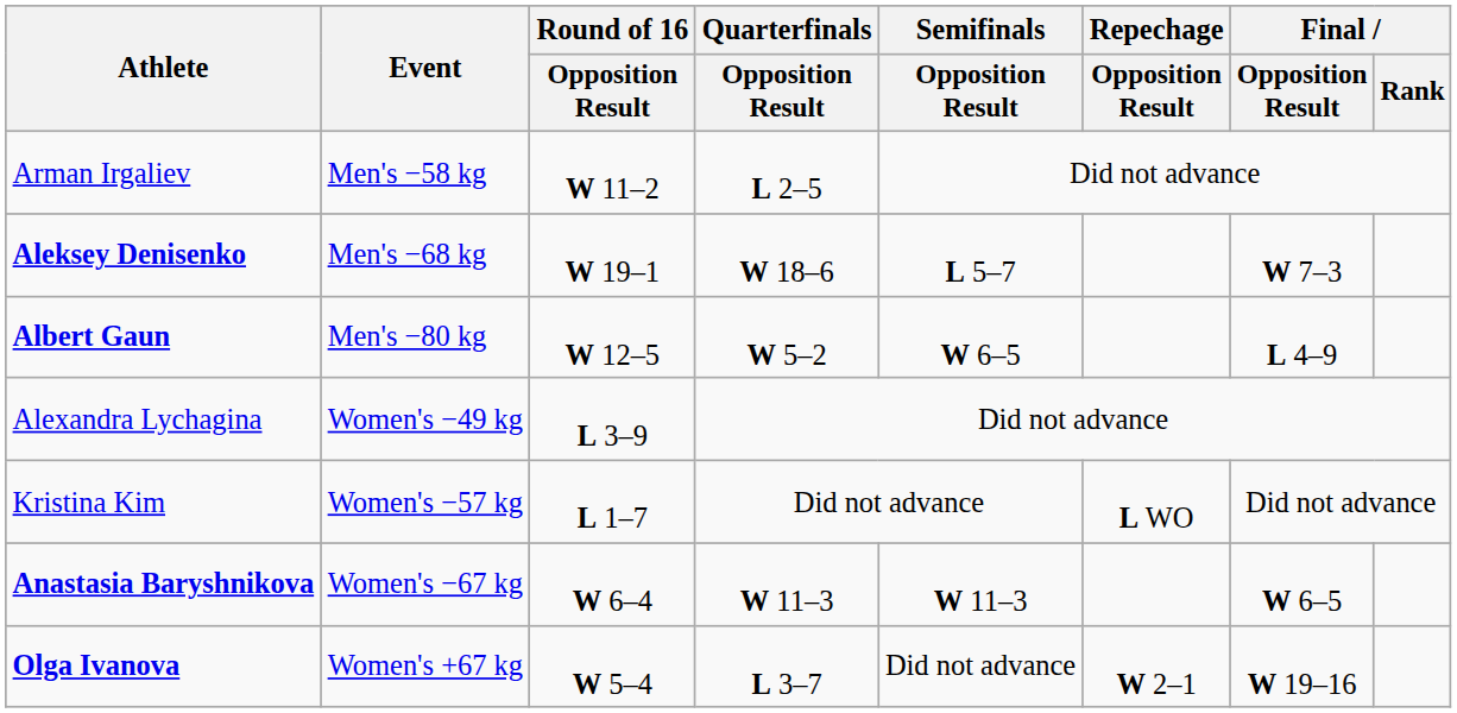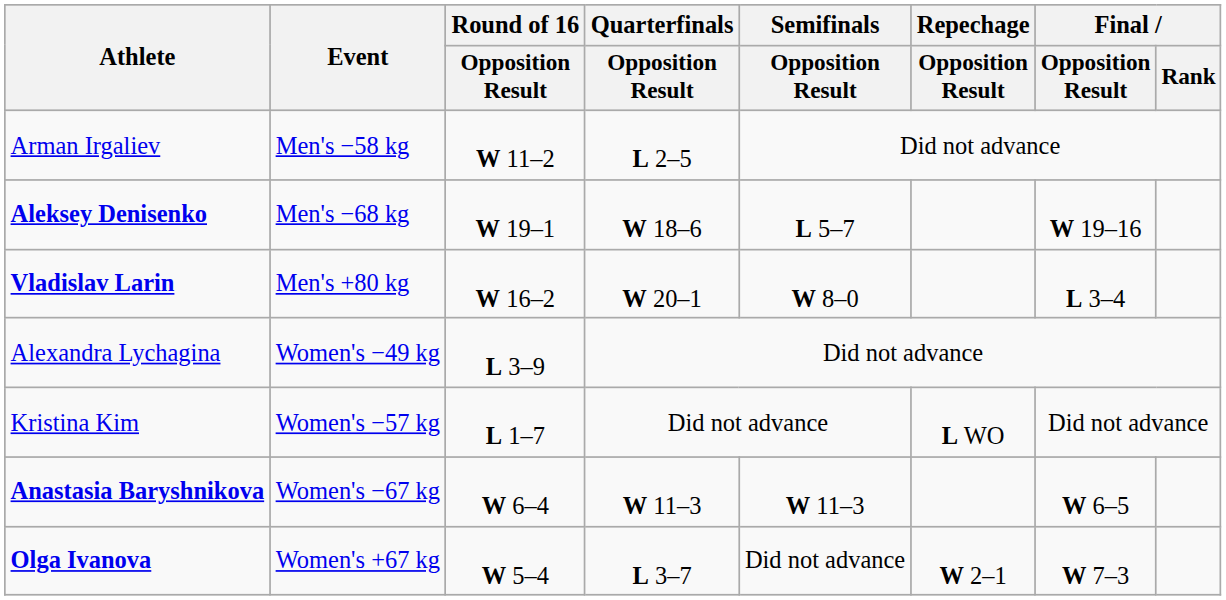Aleksey Denisenko | Final / Opposition Result: W 7–3 -> W 19–16
- row: Albert Gaun | Men's −80 kg | W 12–5 | W 5–2 | W 6–5 | L 4–9
+ row: Vladislav Larin | Men's +80 kg | W 16–2 | W 20–1 | W 8–0 | L 3–4
Olga Ivanova | Final / Opposition Result: W 19–16 -> W 7–3
